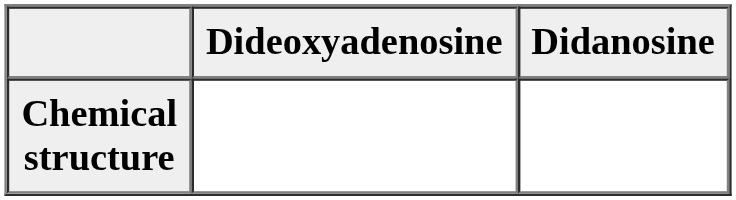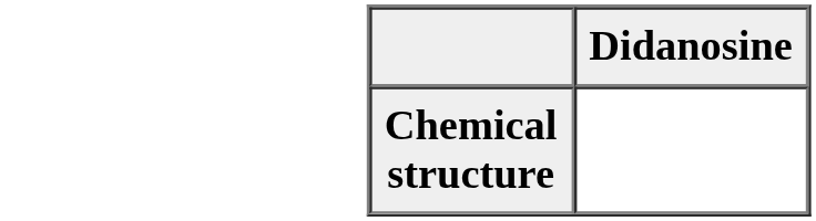- column: Dideoxyadenosine
